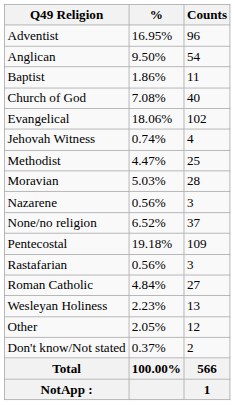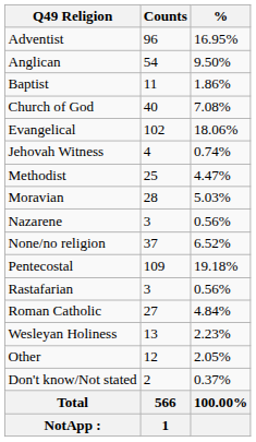columns swapped: Counts <-> %
